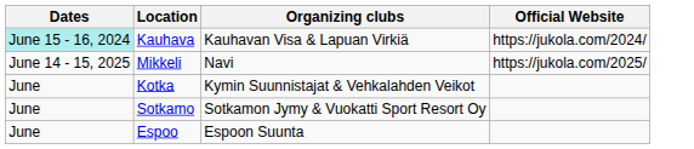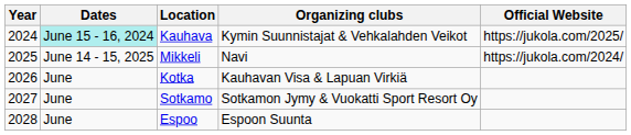+ column: Year | 2024 | 2025 | 2026 | 2027 | 2028
Kauhava | Organizing clubs: Kauhavan Visa & Lapuan Virkiä -> Kymin Suunnistajat & Vehkalahden Veikot
Kauhava | Official Website: https://jukola.com/2024/ -> https://jukola.com/2025/
Mikkeli | Official Website: https://jukola.com/2025/ -> https://jukola.com/2024/
Kotka | Organizing clubs: Kymin Suunnistajat & Vehkalahden Veikot -> Kauhavan Visa & Lapuan Virkiä
